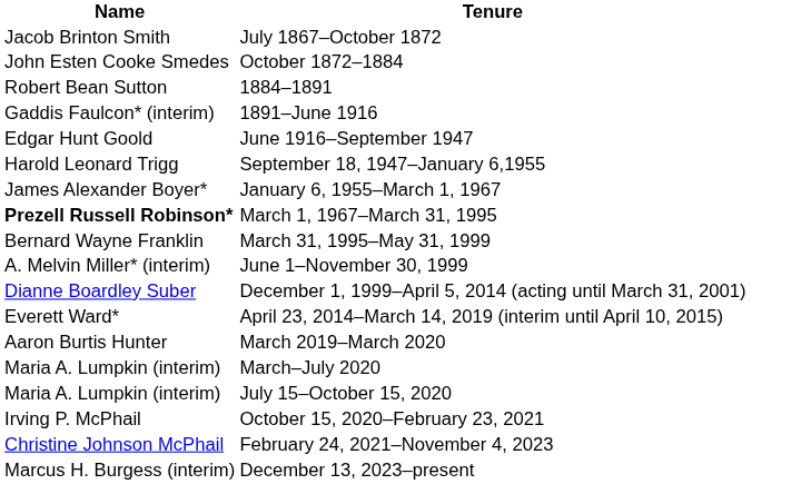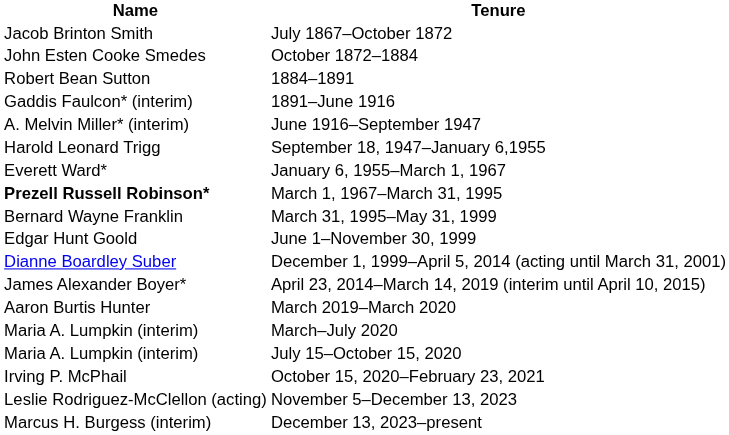June 1916–September 1947 | Name: Edgar Hunt Goold -> A. Melvin Miller* (interim)
January 6, 1955–March 1, 1967 | Name: James Alexander Boyer* -> Everett Ward*
June 1–November 30, 1999 | Name: A. Melvin Miller* (interim) -> Edgar Hunt Goold
April 23, 2014–March 14, 2019 (interim until April 10, 2015) | Name: Everett Ward* -> James Alexander Boyer*
- row: Christine Johnson McPhail | February 24, 2021–November 4, 2023
+ row: Leslie Rodriguez-McClellon (acting) | November 5–December 13, 2023
